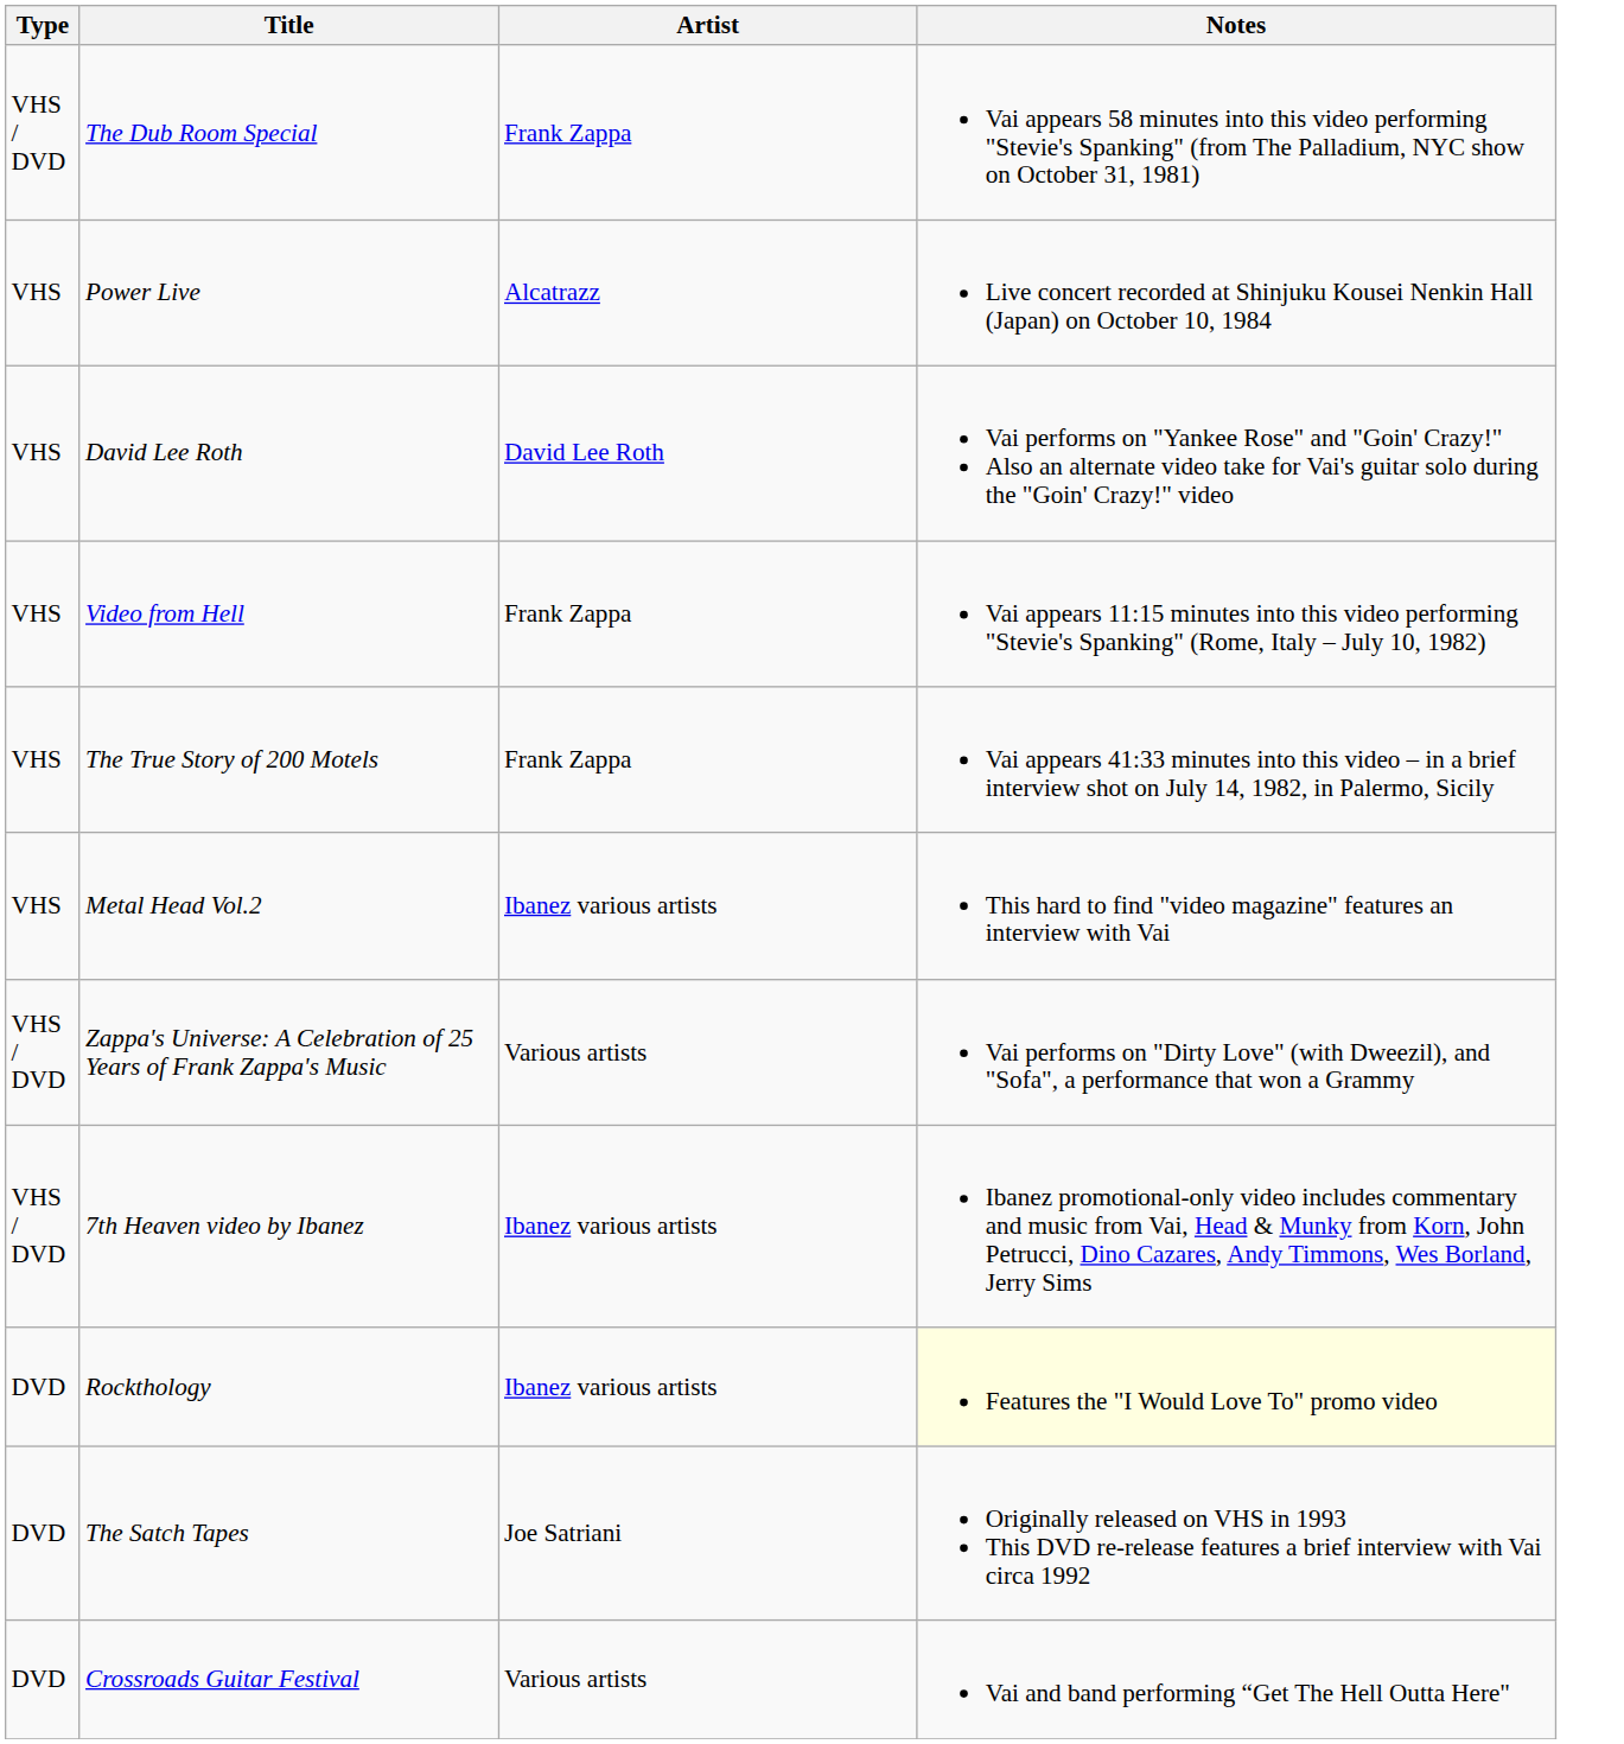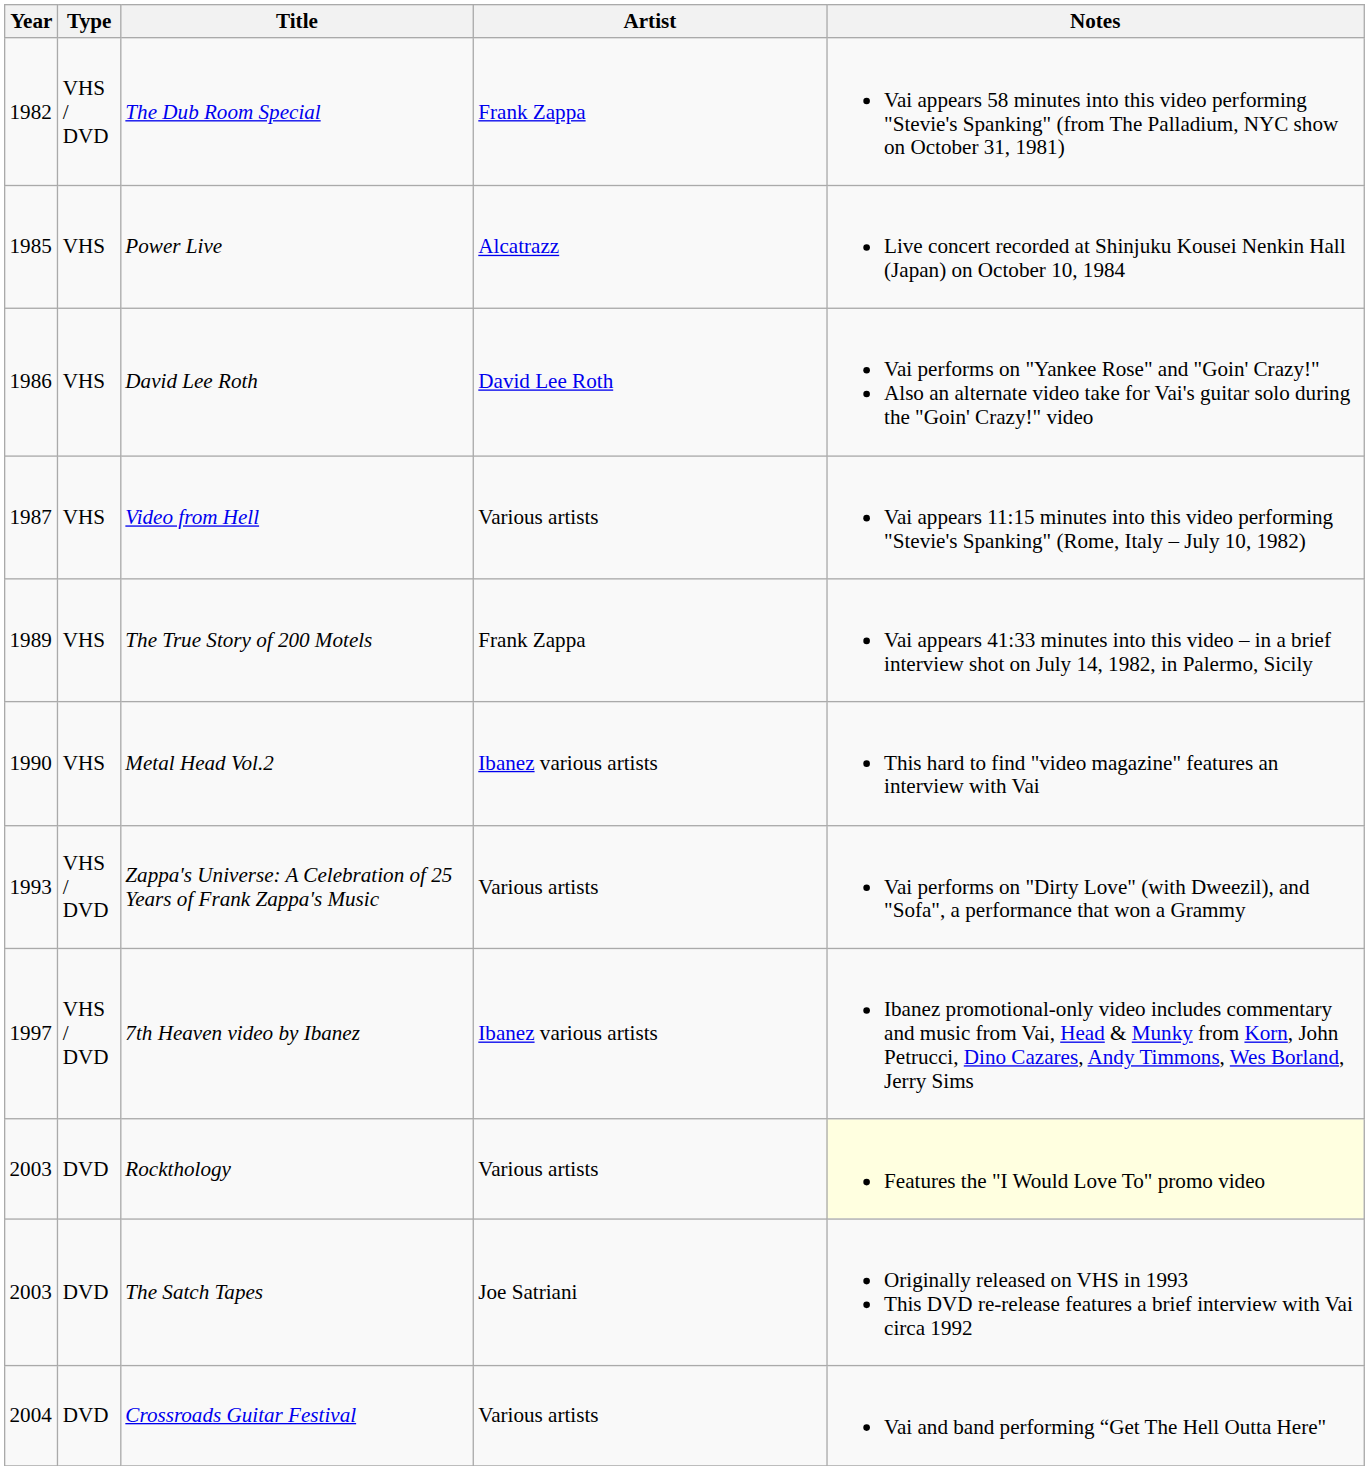+ column: Year | 1982 | 1985 | 1986 | 1987 | 1989 | 1990 | 1993 | 1997 | 2003 | 2003 | 2004
Video from Hell | Artist: Frank Zappa -> Various artists
Rockthology | Artist: Ibanez various artists -> Various artists
